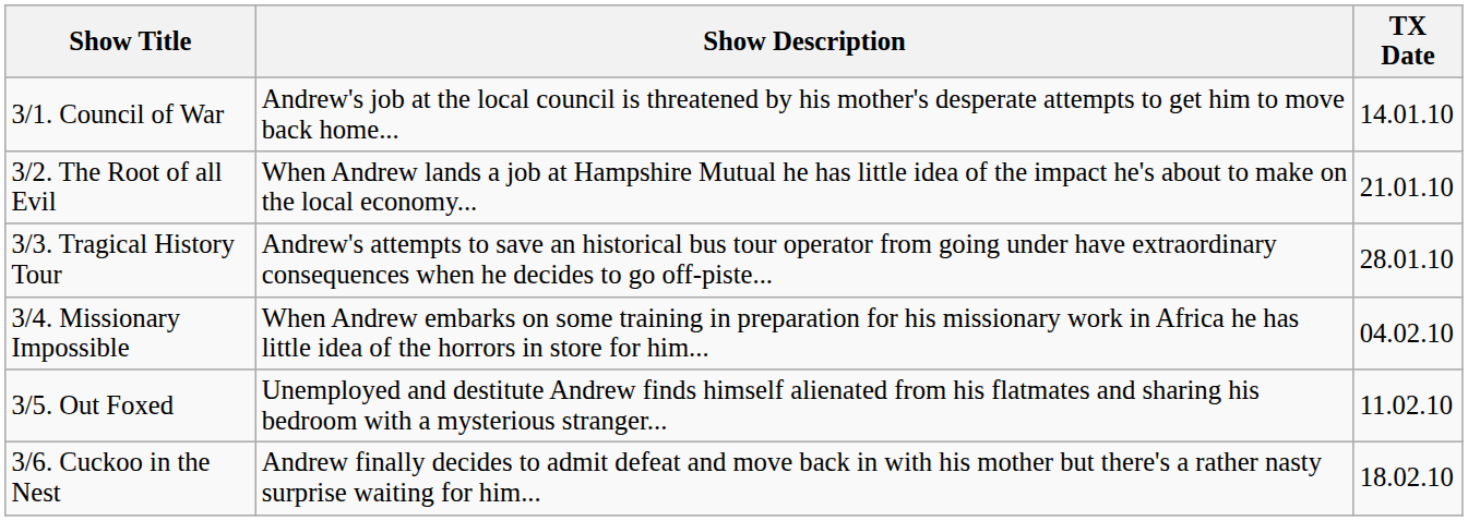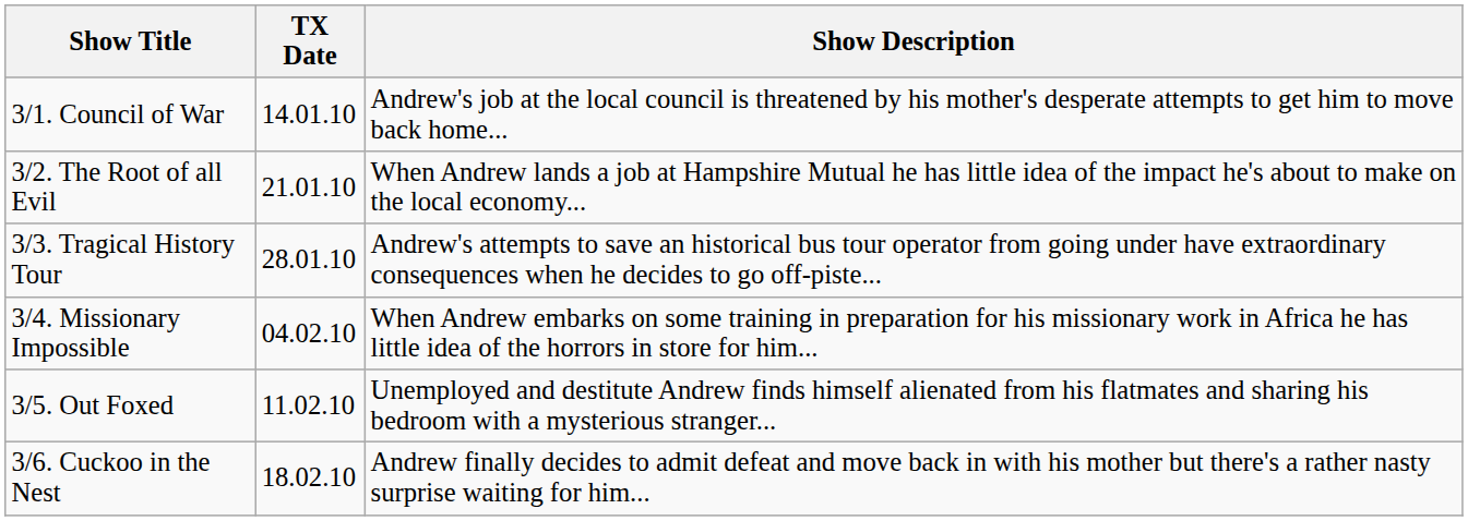columns swapped: Show Description <-> TX Date
